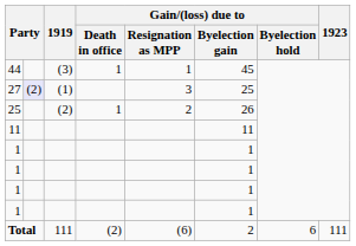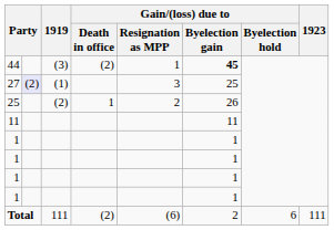44 | Gain/(loss) due to / Death in office: 1 -> (2)
44 | Gain/(loss) due to / Byelection gain: normal -> bold
